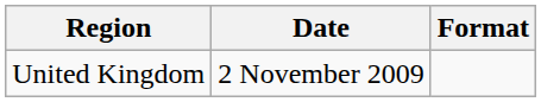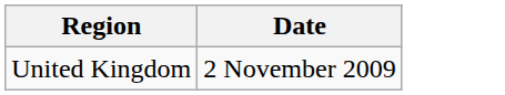- column: Format
